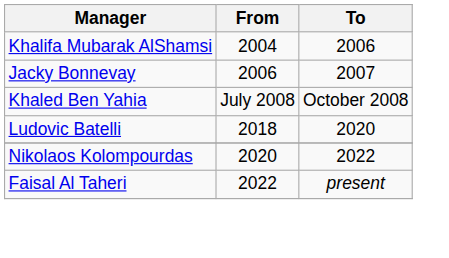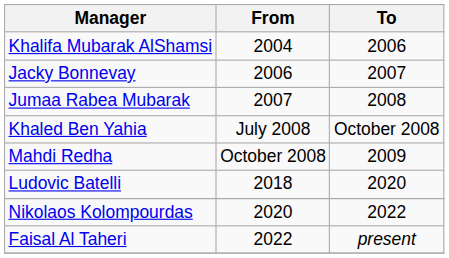+ row: Jumaa Rabea Mubarak | 2007 | 2008
+ row: Mahdi Redha | October 2008 | 2009
